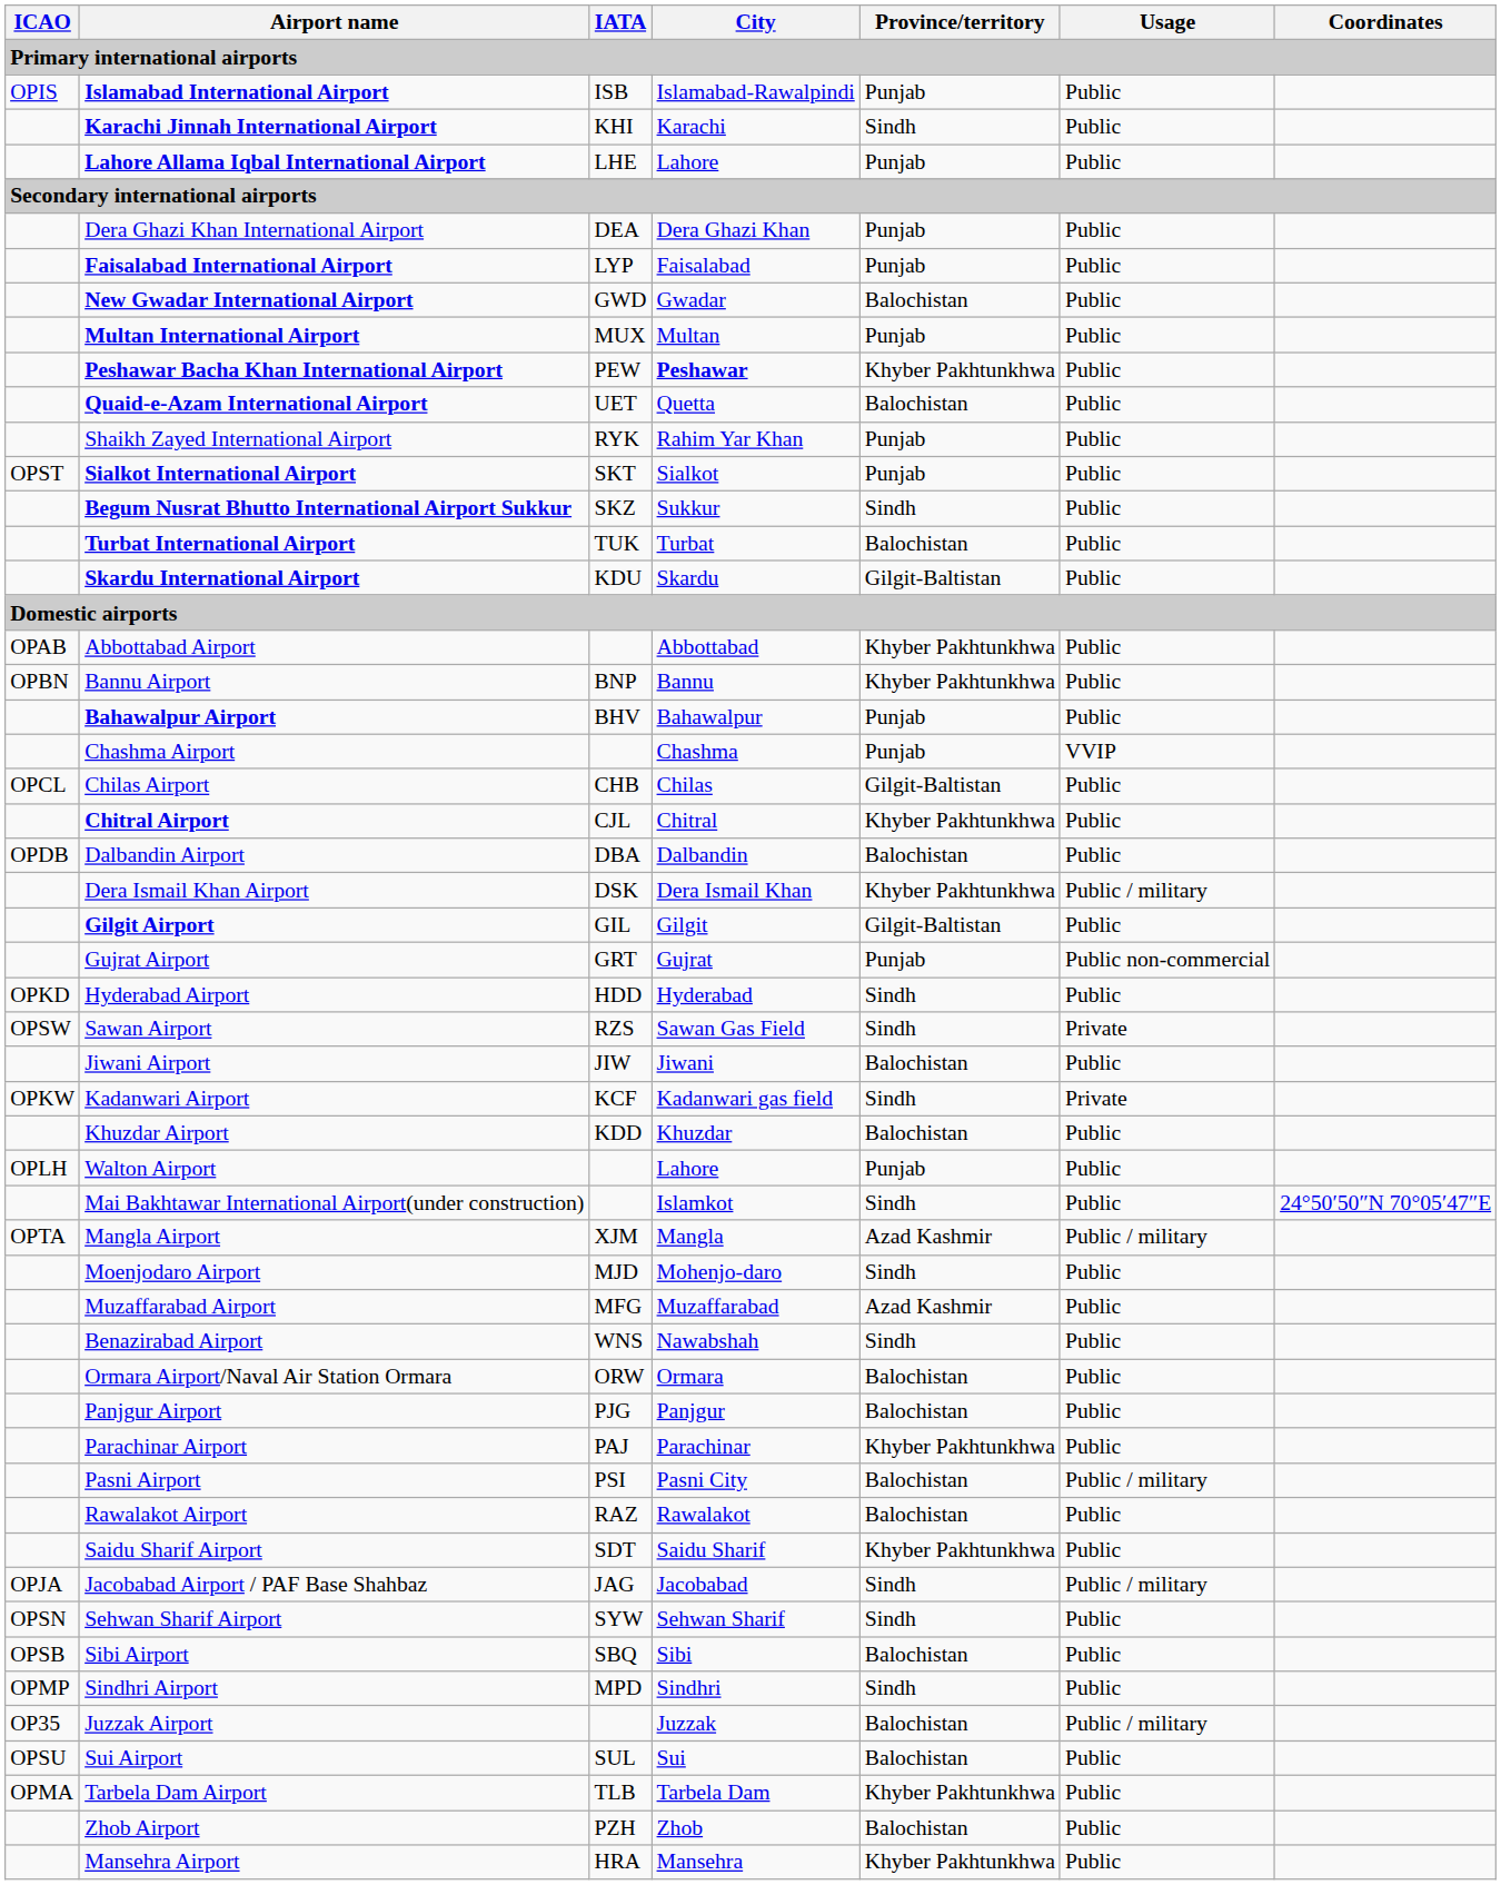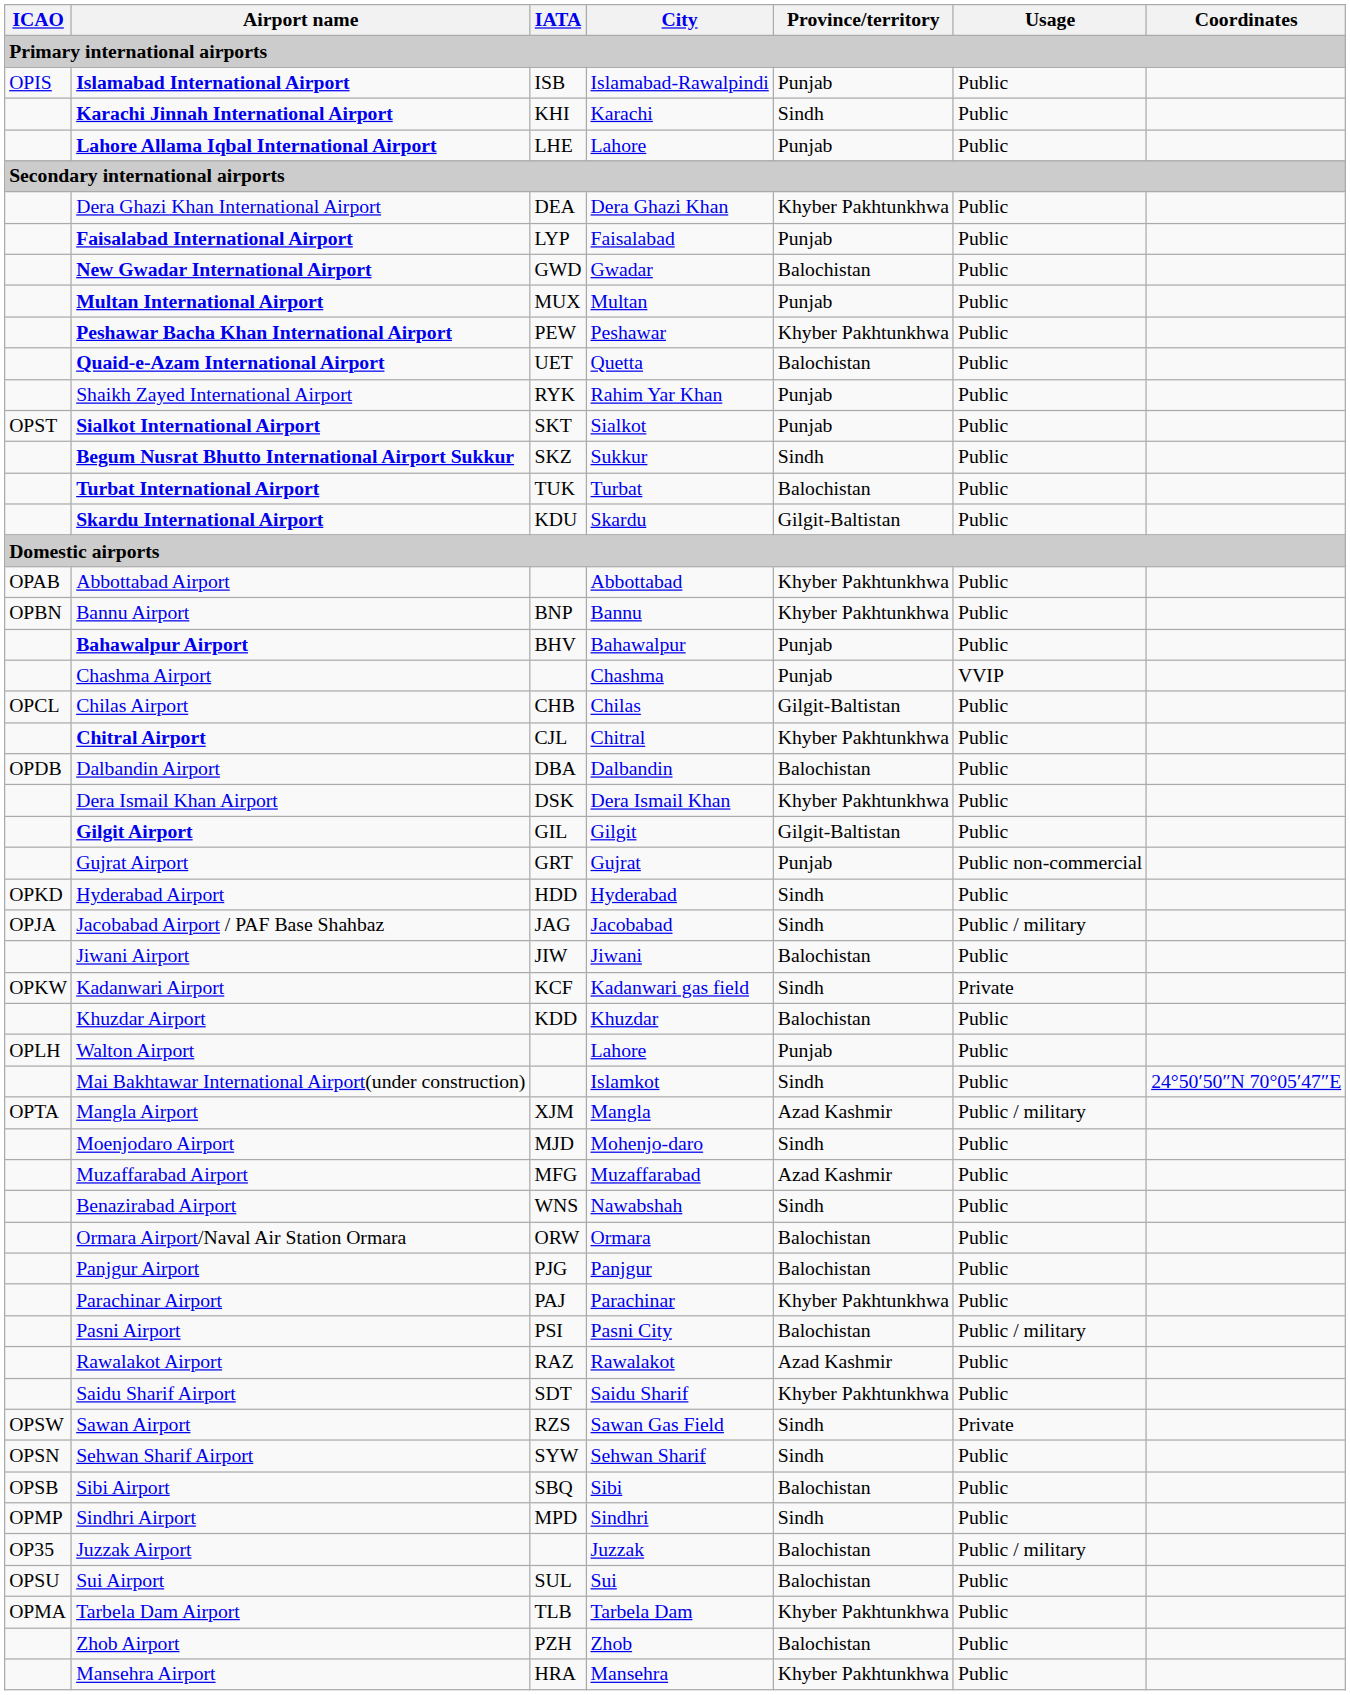Dera Ghazi Khan International Airport | Province/territory: Punjab -> Khyber Pakhtunkhwa
Peshawar Bacha Khan International Airport | City: bold -> normal
Dera Ismail Khan Airport | Usage: Public / military -> Public
rows swapped: Jacobabad Airport / PAF Base Shahbaz <-> Sawan Airport
Rawalakot Airport | Province/territory: Balochistan -> Azad Kashmir
